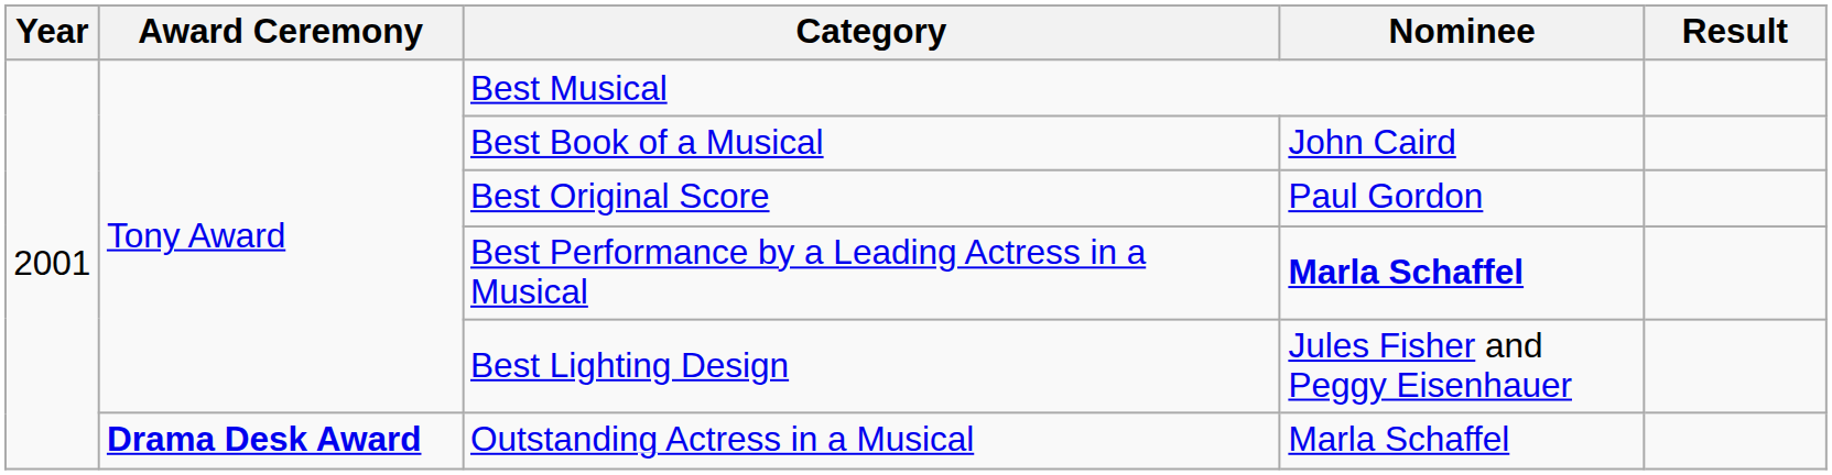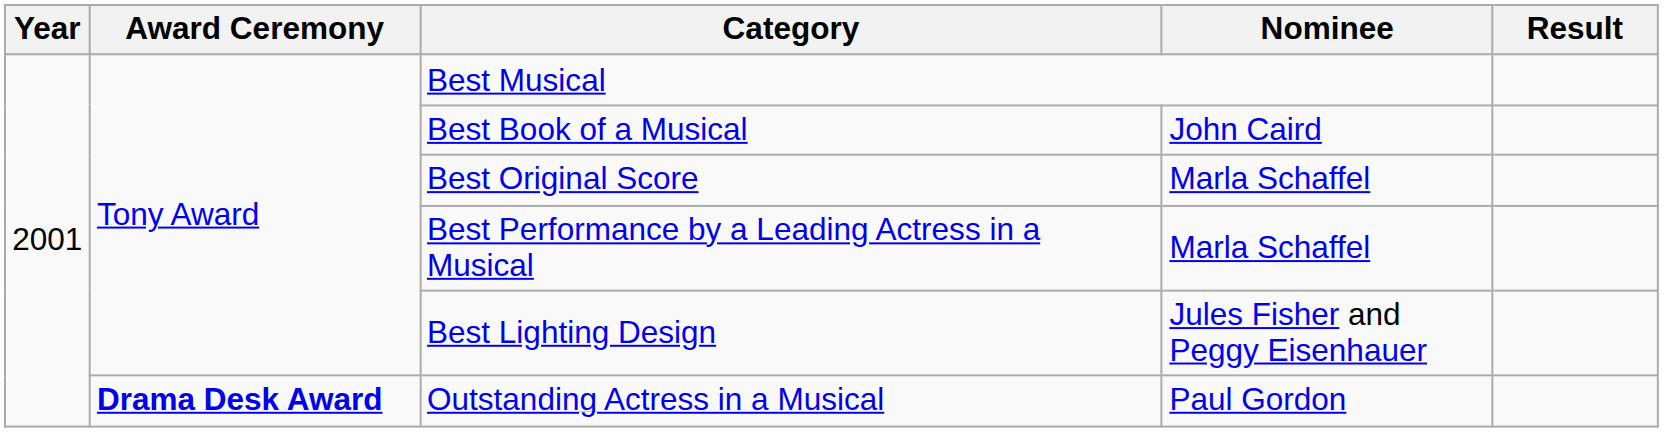Best Original Score | Nominee: Paul Gordon -> Marla Schaffel
Best Performance by a Leading Actress in a Musical | Nominee: bold -> normal
Outstanding Actress in a Musical | Nominee: Marla Schaffel -> Paul Gordon
